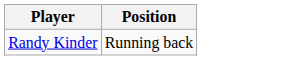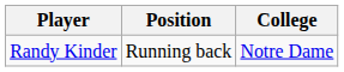+ column: College | Notre Dame
